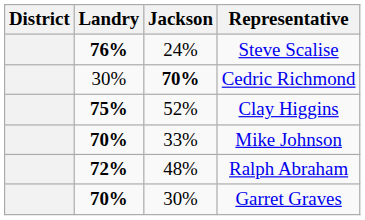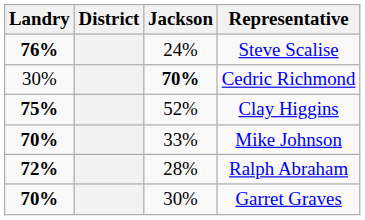columns swapped: District <-> Landry
Ralph Abraham | Jackson: 48% -> 28%
